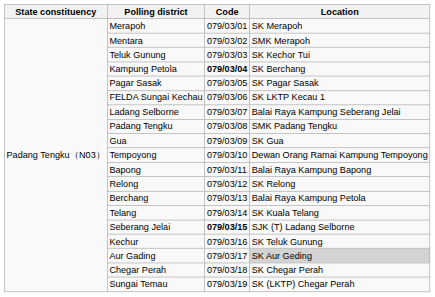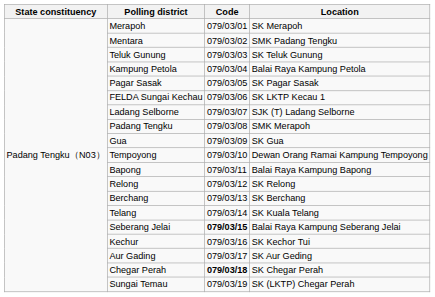Mentara | Location: SMK Merapoh -> SMK Padang Tengku
Teluk Gunung | Location: SK Kechor Tui -> SK Teluk Gunung
Kampung Petola | Code: bold -> normal
Kampung Petola | Location: SK Berchang -> Balai Raya Kampung Petola
Ladang Selborne | Location: Balai Raya Kampung Seberang Jelai -> SJK (T) Ladang Selborne
Padang Tengku | Location: SMK Padang Tengku -> SMK Merapoh
Berchang | Location: Balai Raya Kampung Petola -> SK Berchang
Seberang Jelai | Location: SJK (T) Ladang Selborne -> Balai Raya Kampung Seberang Jelai
Kechur | Location: SK Teluk Gunung -> SK Kechor Tui
Aur Gading | Location: lightgrey background -> no background
Chegar Perah | Code: normal -> bold
